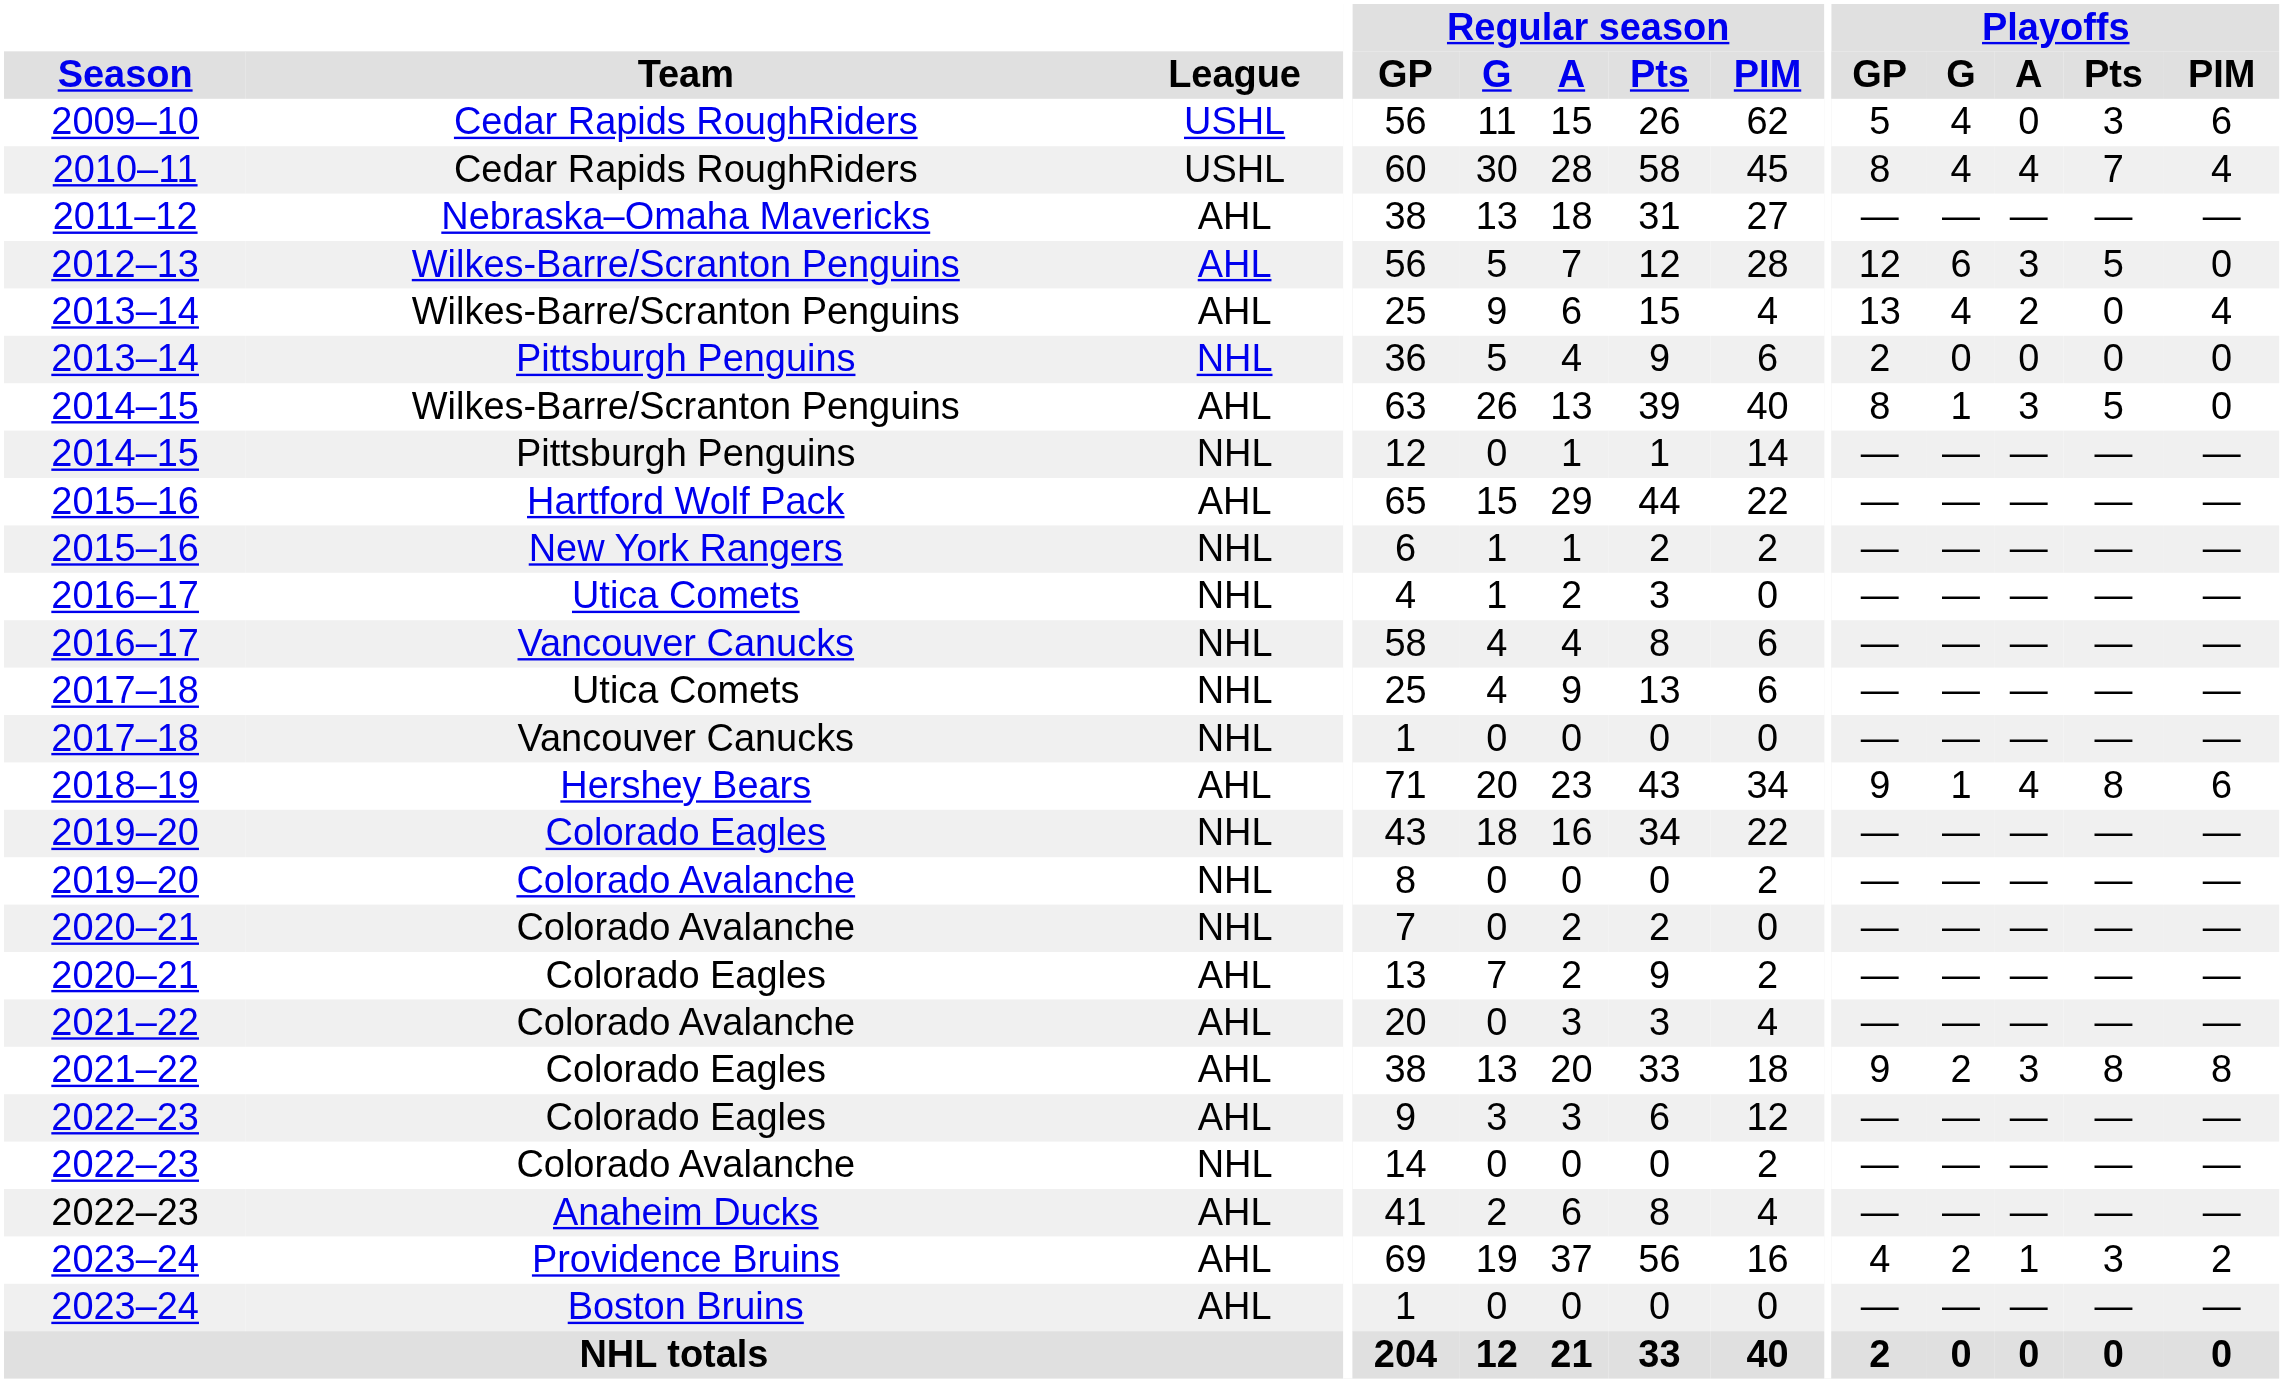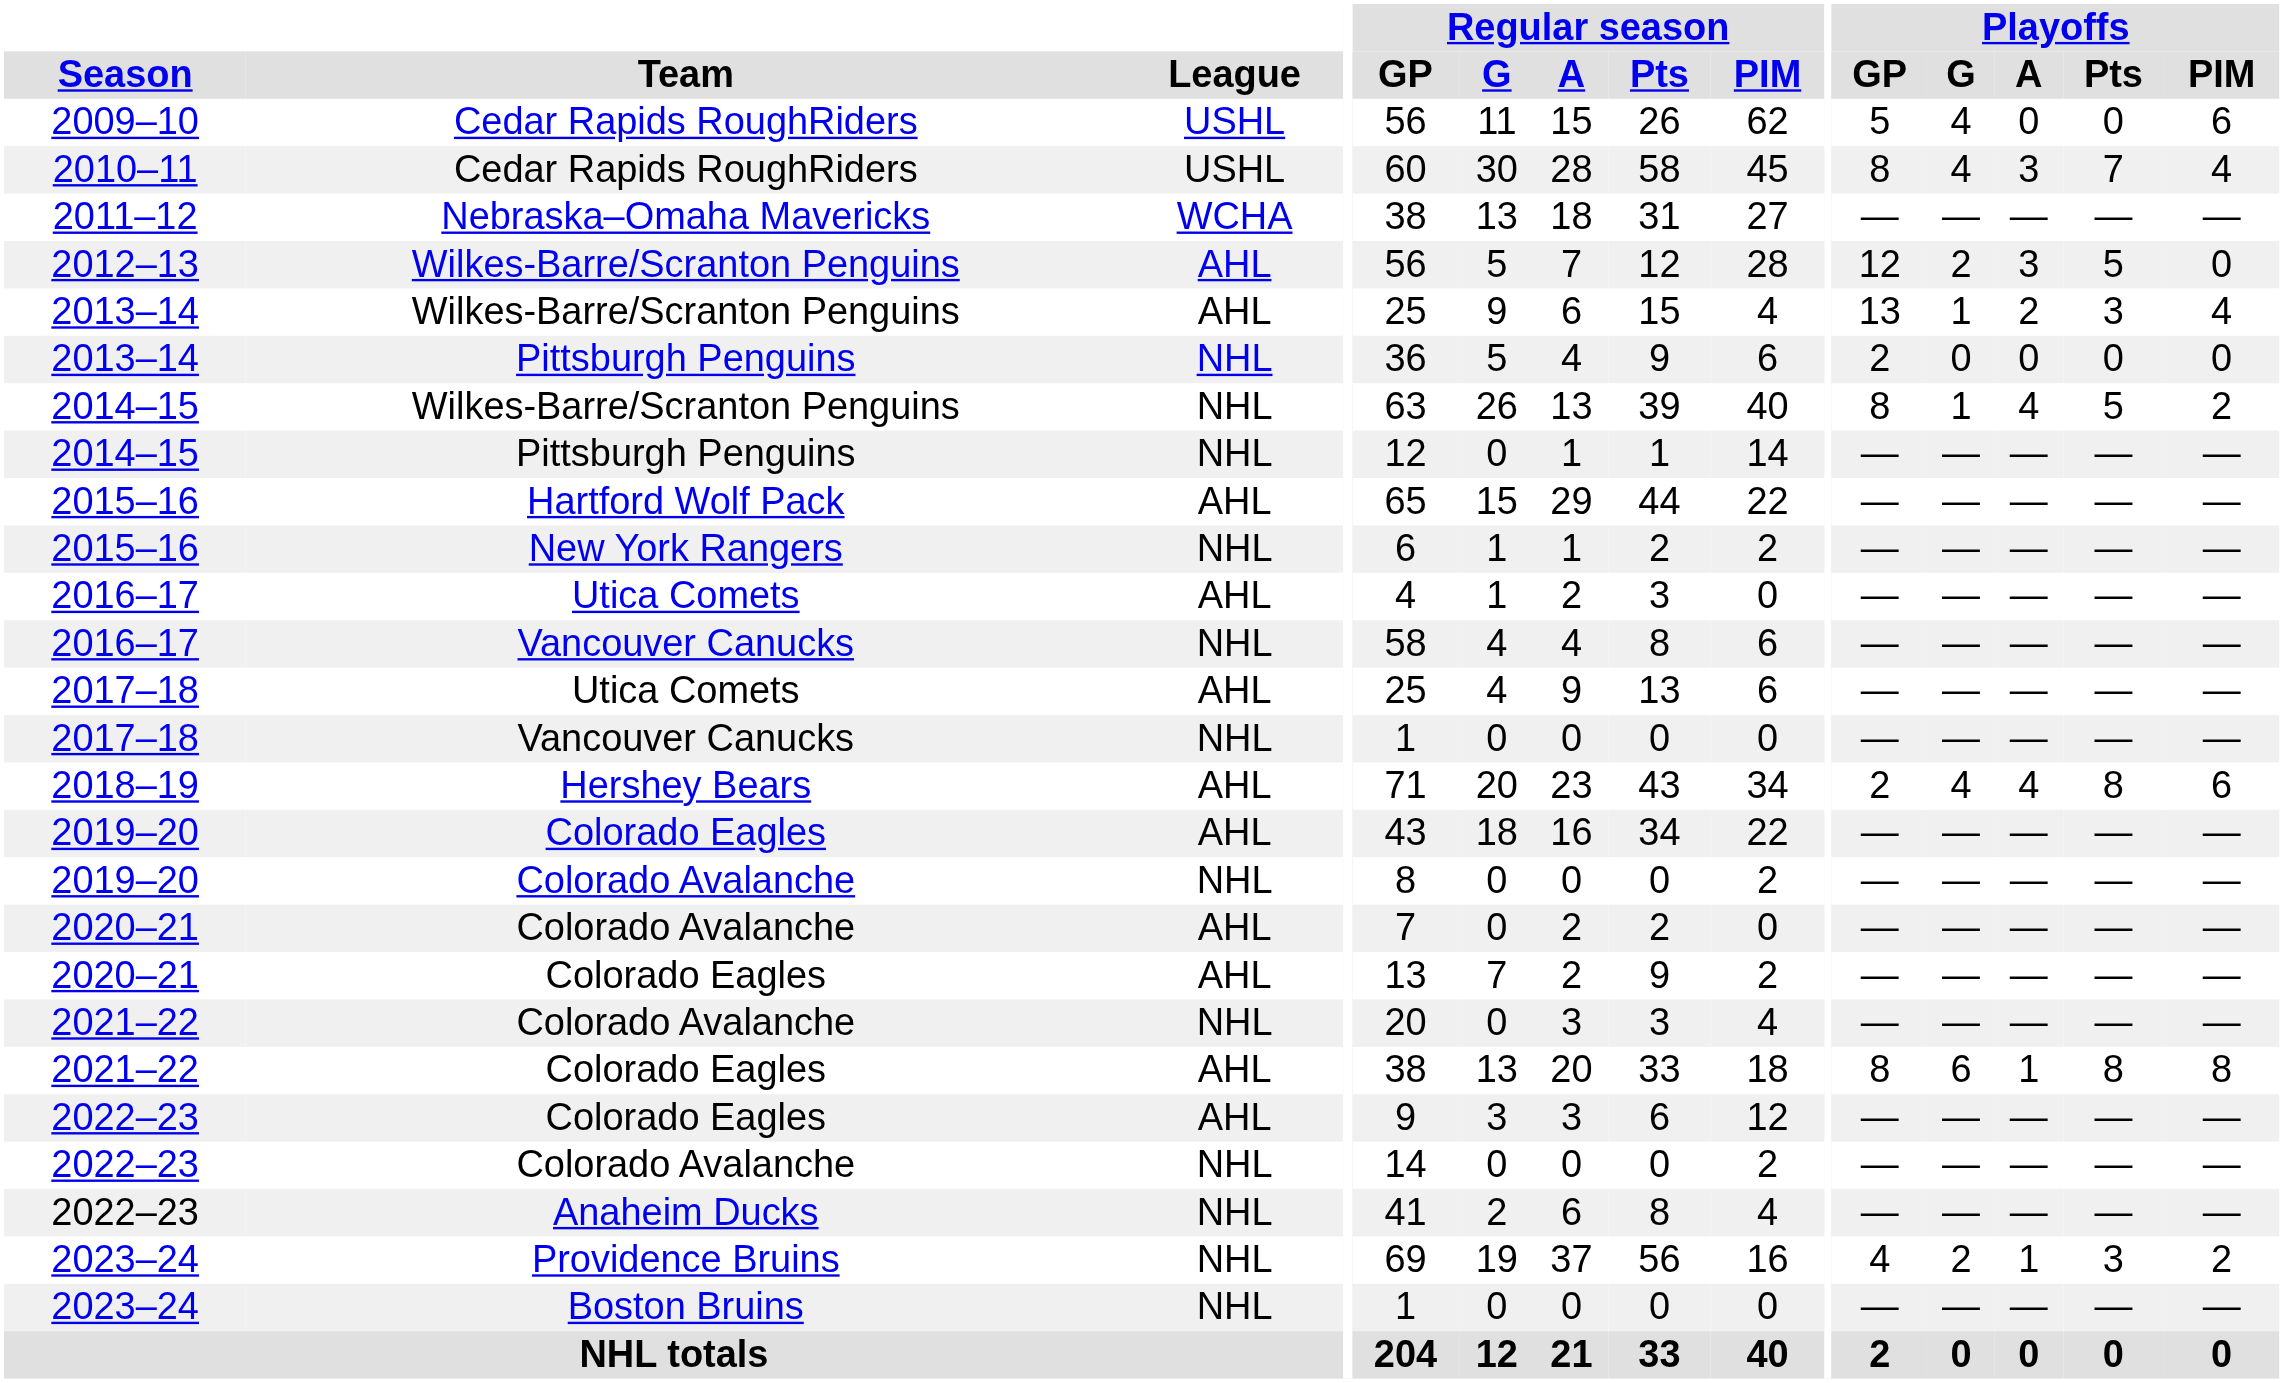2009–10 | Playoffs / Pts: 3 -> 0
2010–11 | Playoffs / A: 4 -> 3
2011–12 | League: AHL -> WCHA
2012–13 | Playoffs / G: 6 -> 2
2013–14 / Wilkes-Barre/Scranton Penguins | Playoffs / G: 4 -> 1
2013–14 / Wilkes-Barre/Scranton Penguins | Playoffs / Pts: 0 -> 3
2014–15 / Wilkes-Barre/Scranton Penguins | League: AHL -> NHL
2014–15 / Wilkes-Barre/Scranton Penguins | Playoffs / A: 3 -> 4
2014–15 / Wilkes-Barre/Scranton Penguins | Playoffs / PIM: 0 -> 2
2016–17 / Utica Comets | League: NHL -> AHL
2017–18 / Utica Comets | League: NHL -> AHL
2018–19 | Playoffs / GP: 9 -> 2
2018–19 | Playoffs / G: 1 -> 4
2019–20 / Colorado Eagles | League: NHL -> AHL
2020–21 / Colorado Avalanche | League: NHL -> AHL
2021–22 / Colorado Avalanche | League: AHL -> NHL
2021–22 / Colorado Eagles | Playoffs / GP: 9 -> 8
2021–22 / Colorado Eagles | Playoffs / G: 2 -> 6
2021–22 / Colorado Eagles | Playoffs / A: 3 -> 1
2022–23 / Anaheim Ducks | League: AHL -> NHL
2023–24 / Providence Bruins | League: AHL -> NHL
2023–24 / Boston Bruins | League: AHL -> NHL
